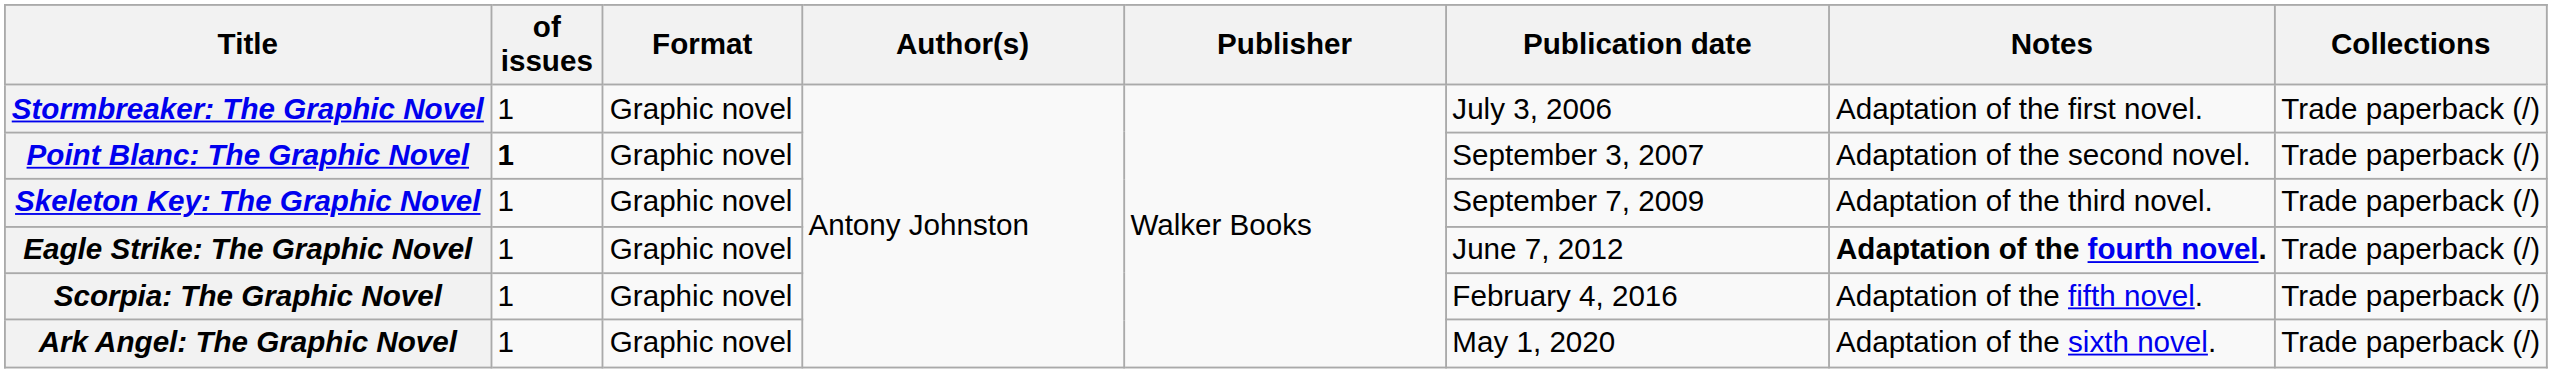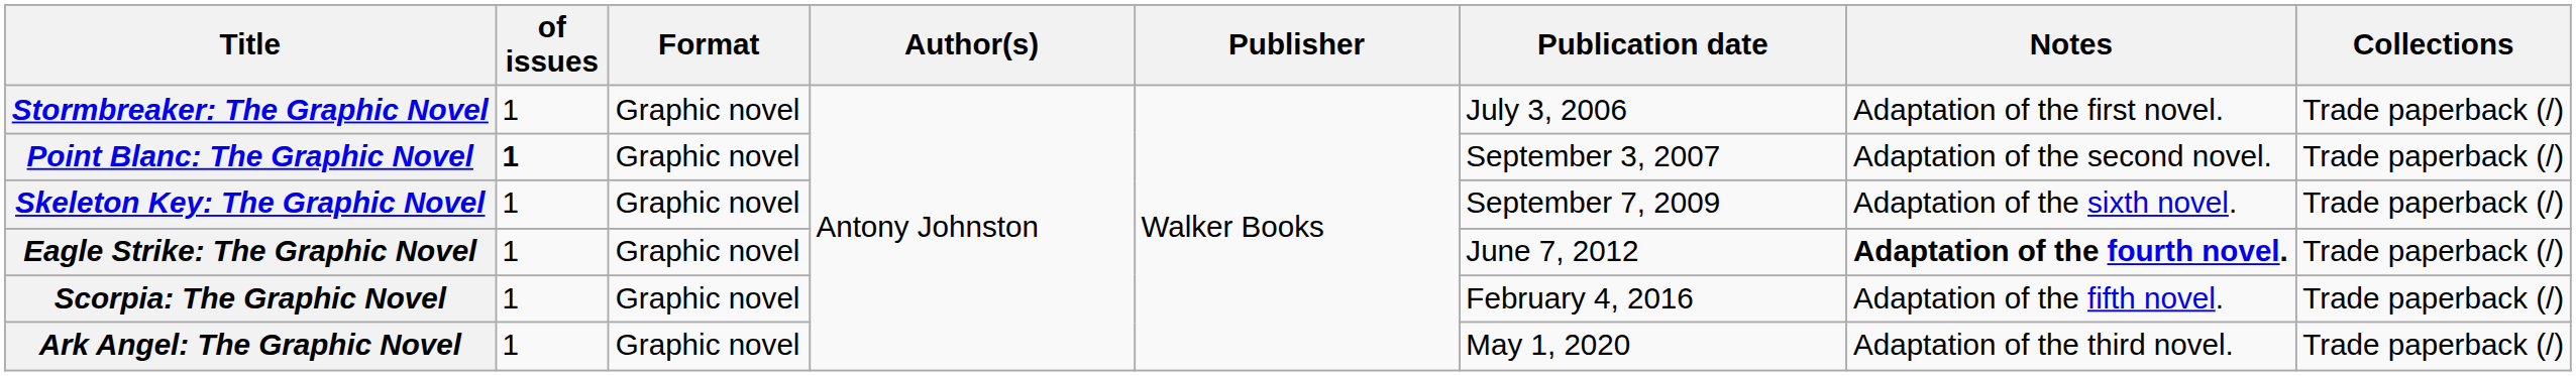Skeleton Key: The Graphic Novel | Notes: Adaptation of the third novel. -> Adaptation of the sixth novel.
Ark Angel: The Graphic Novel | Notes: Adaptation of the sixth novel. -> Adaptation of the third novel.
